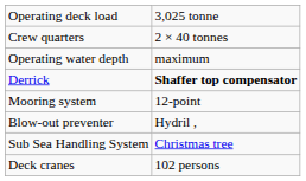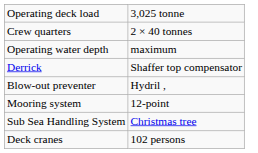Derrick | column 2: bold -> normal
rows swapped: Mooring system <-> Blow-out preventer
